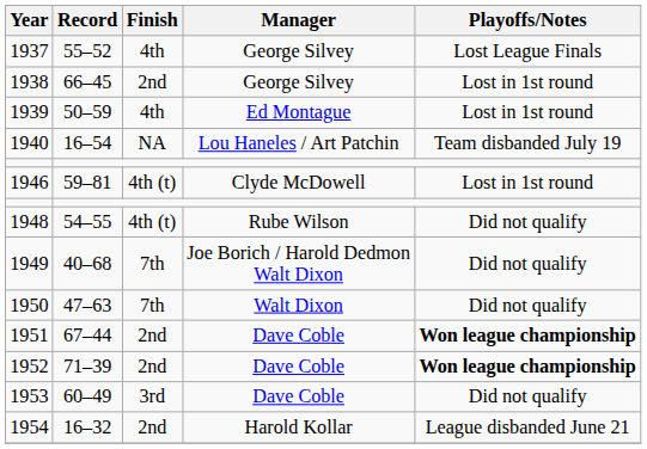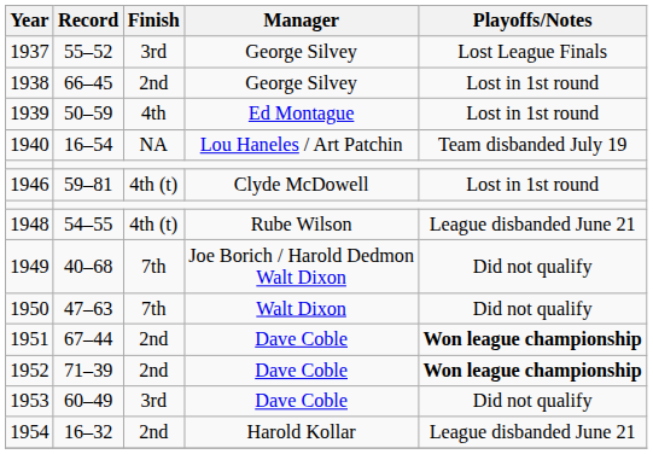1937 | Finish: 4th -> 3rd
1948 | Playoffs/Notes: Did not qualify -> League disbanded June 21
